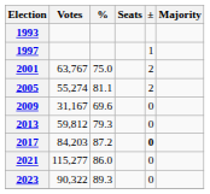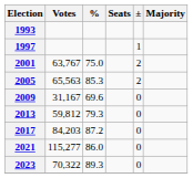2005 | Votes: 55,274 -> 65,563
2005 | %: 81.1 -> 85.3
2017 | ±: bold -> normal
2023 | Votes: 90,322 -> 70,322
